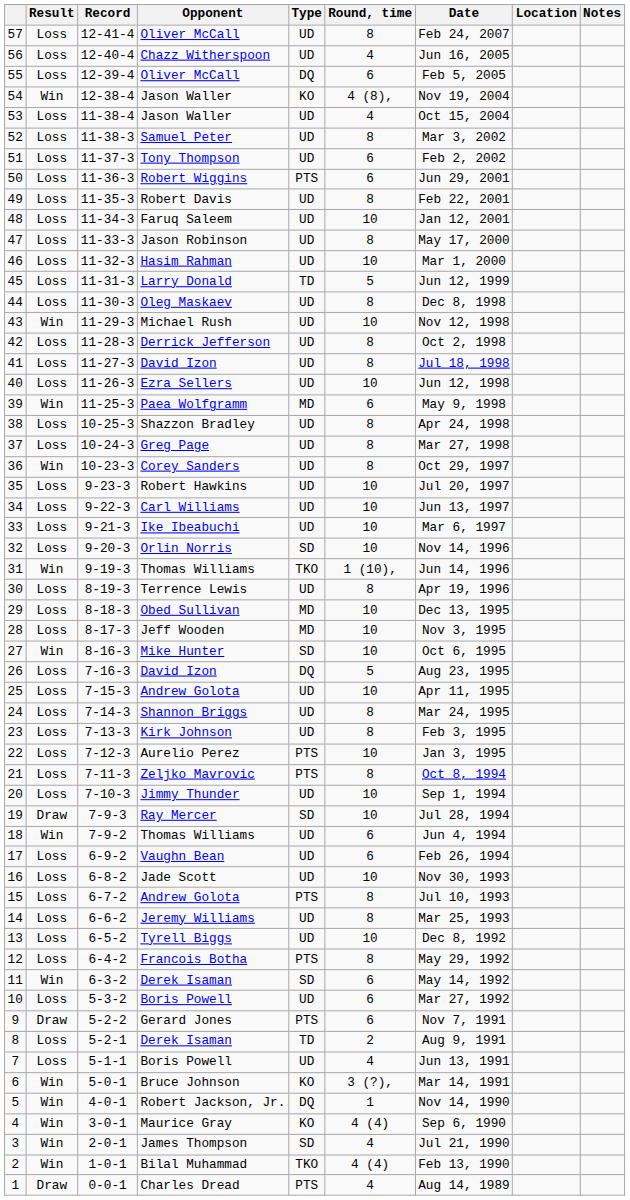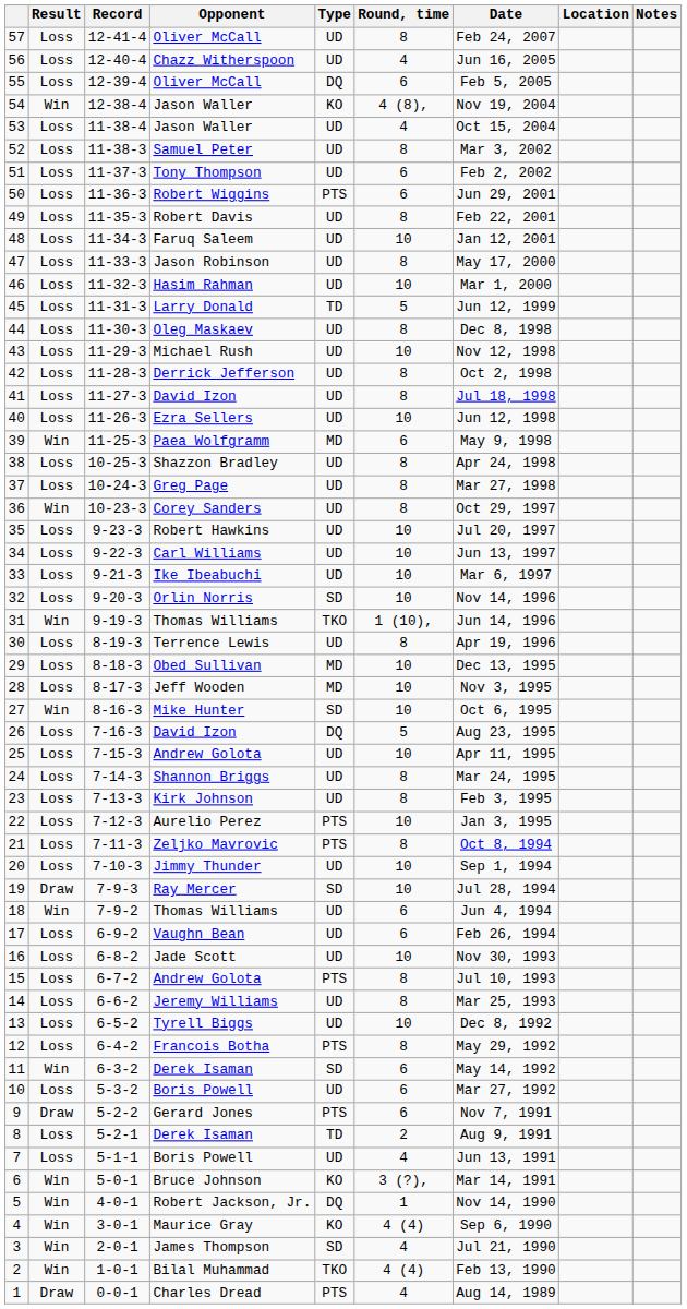43 | Result: Win -> Loss
